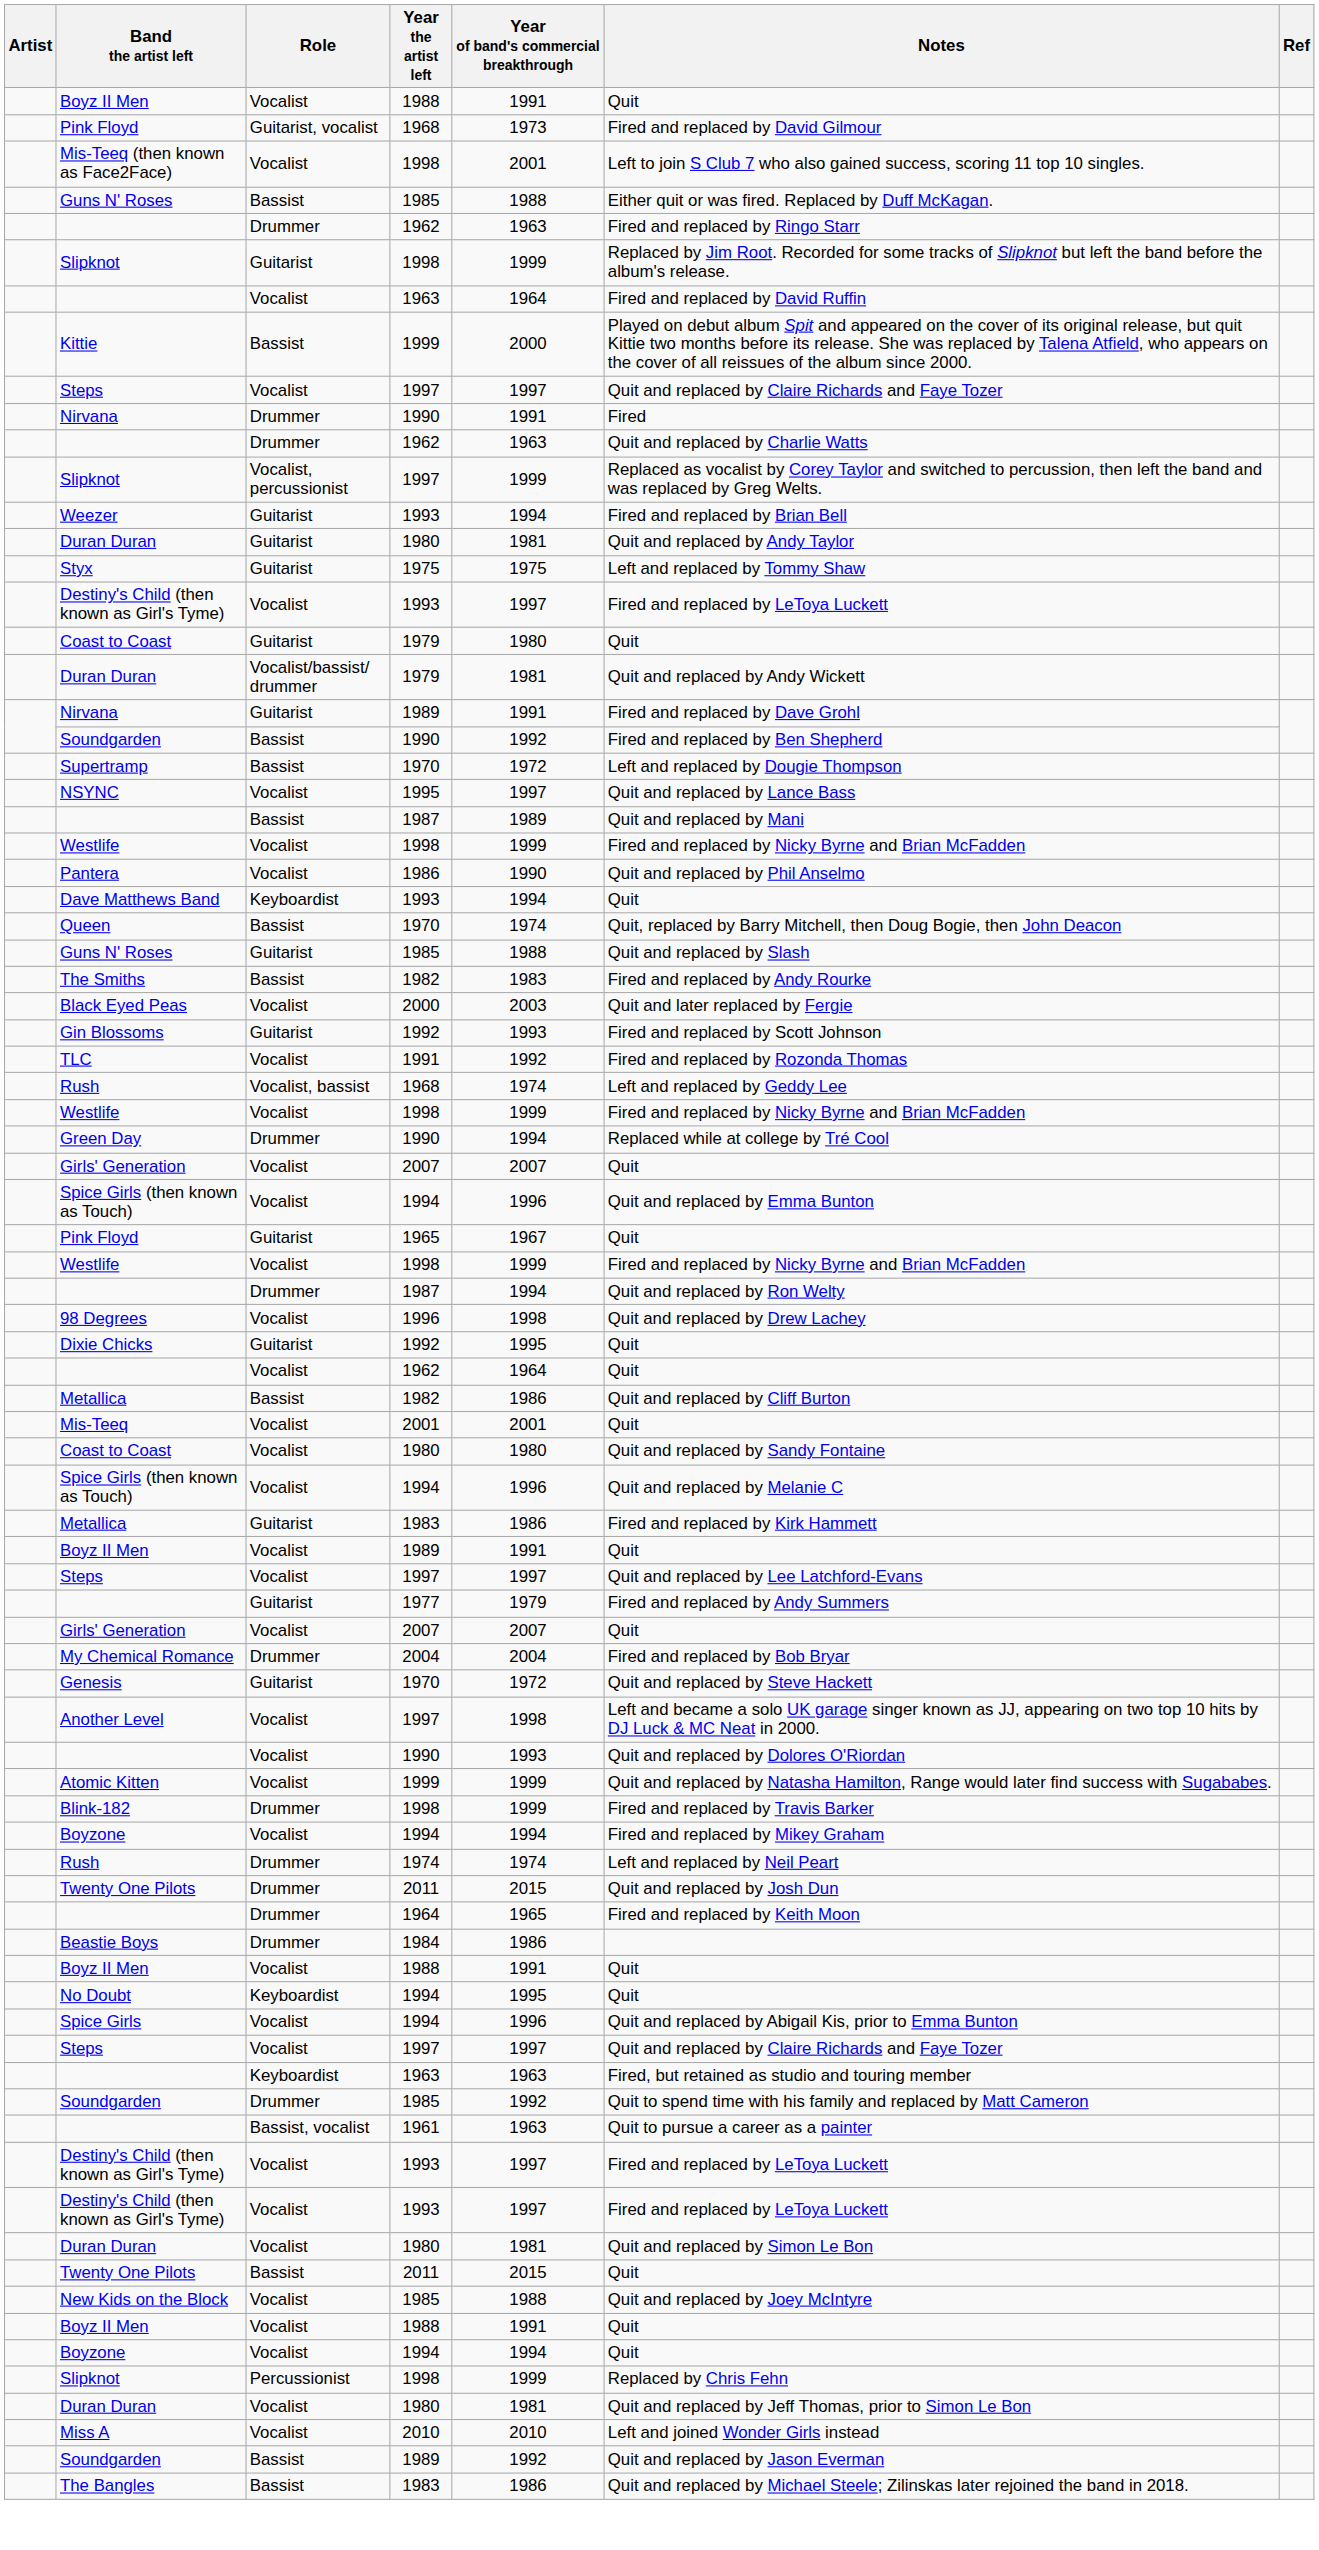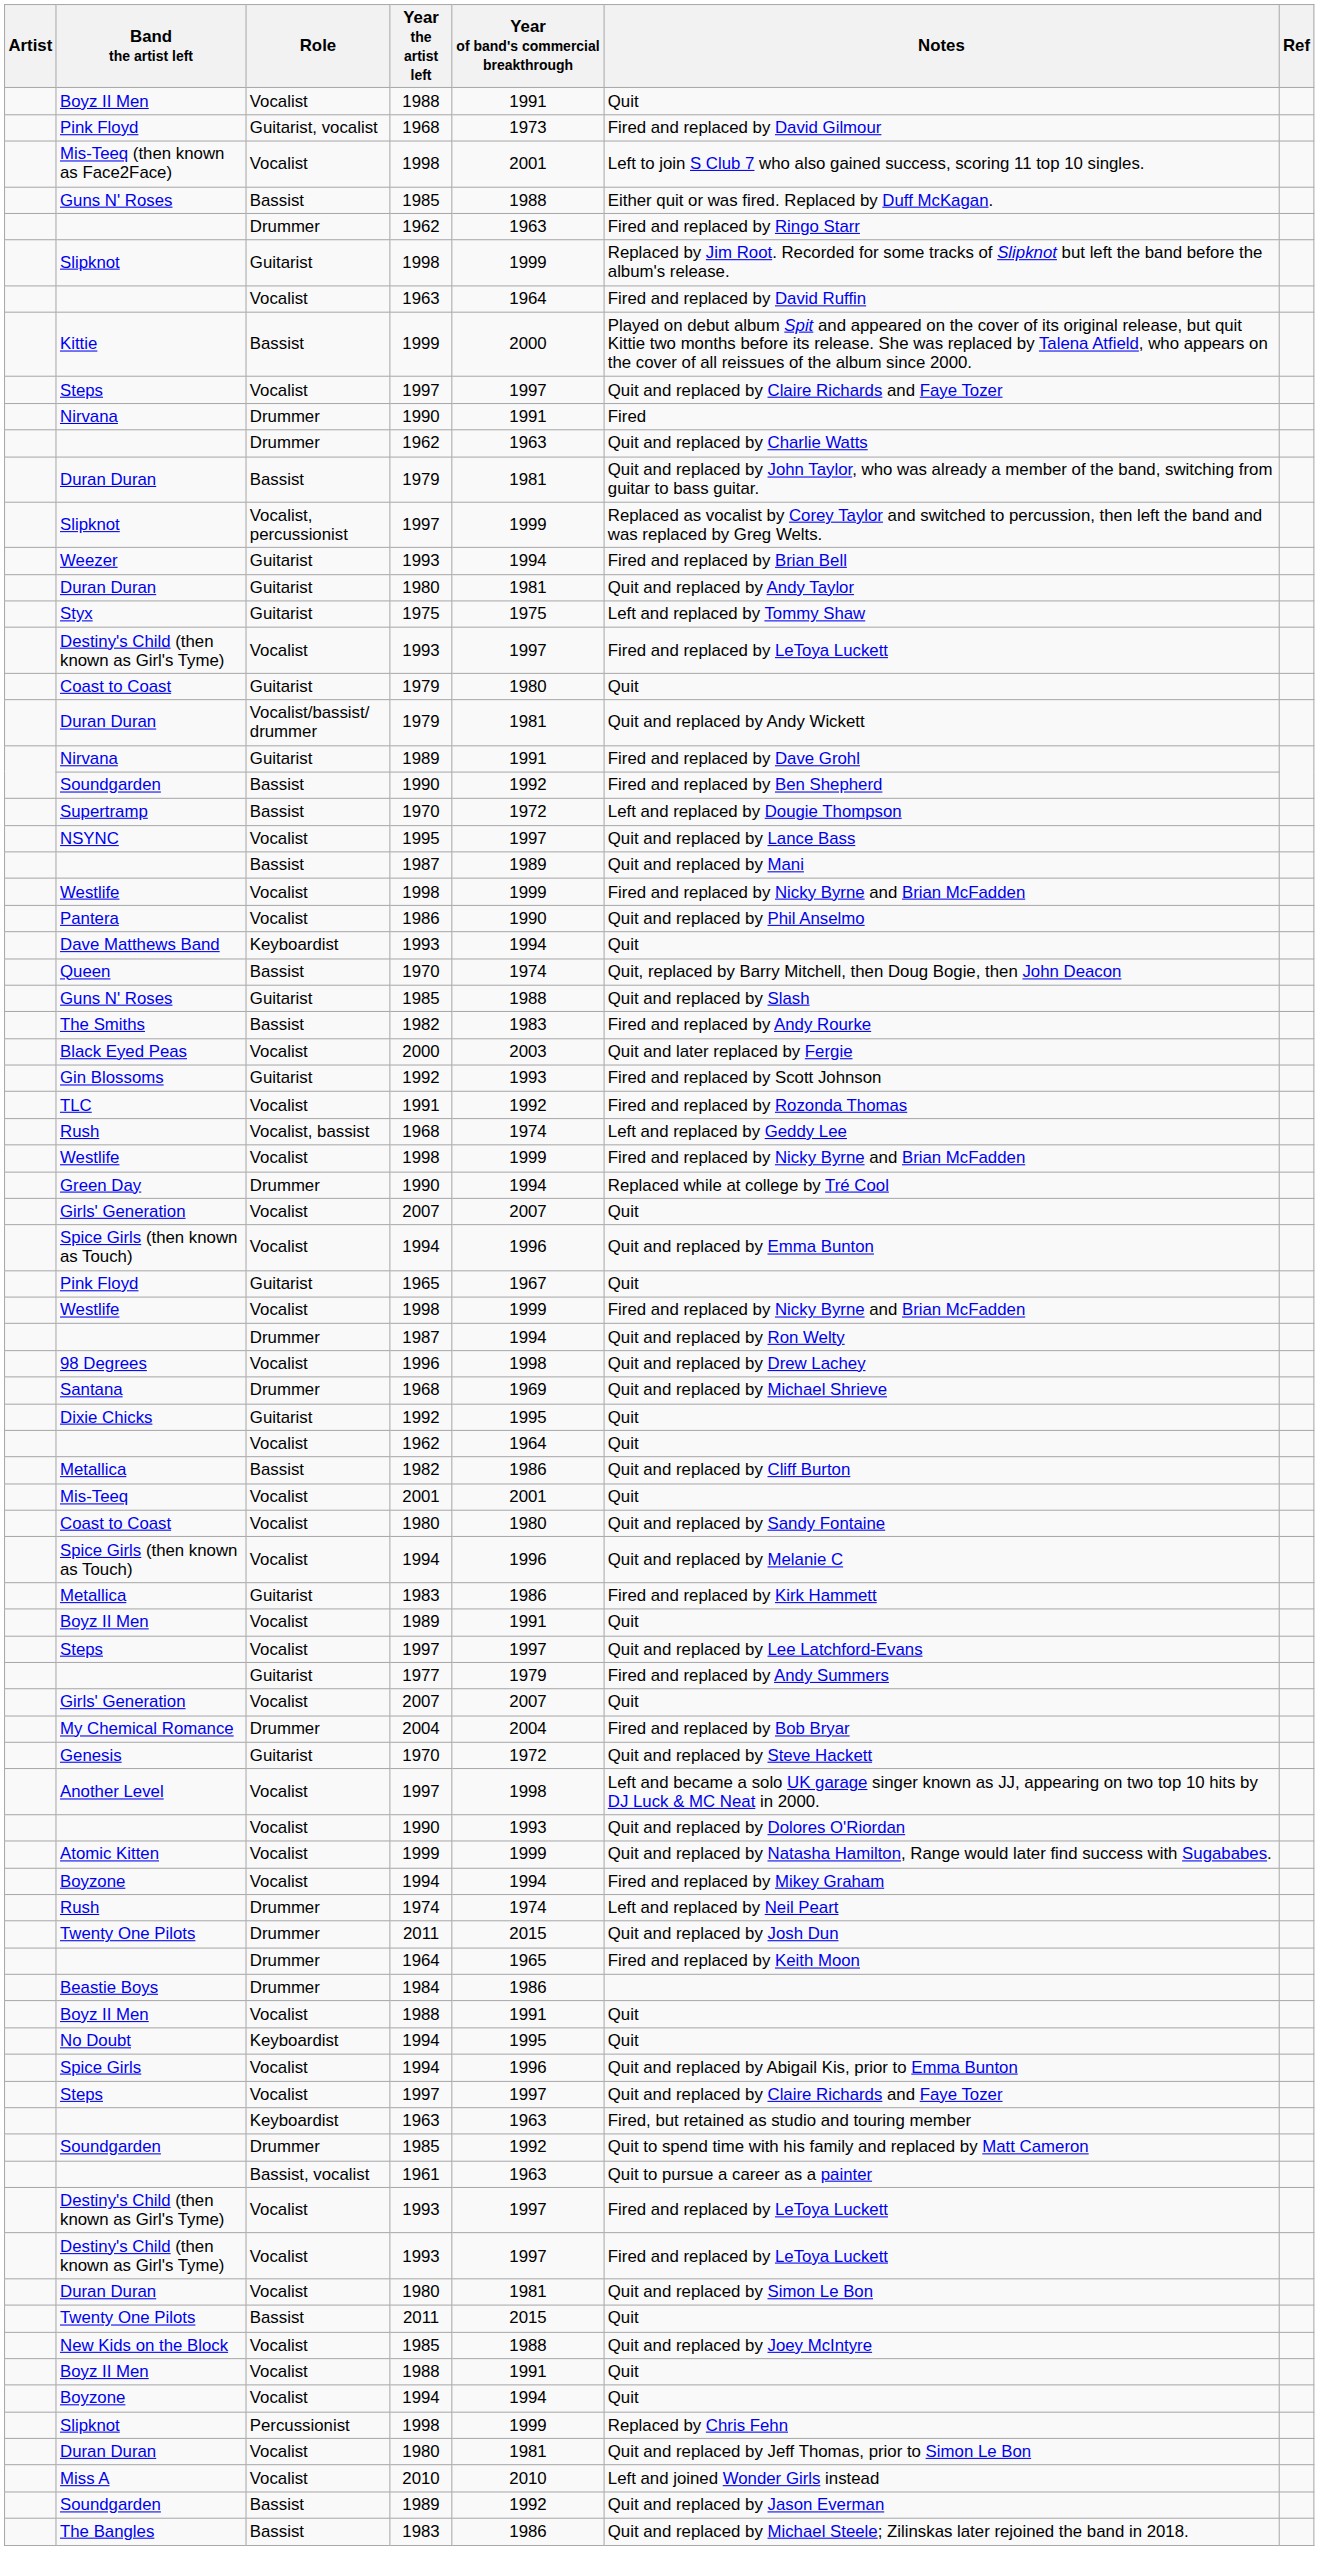+ row: Duran Duran | Bassist | 1979 | 1981 | Quit and replaced by John Taylor, who was already a member of the band, switching from guitar to bass guitar.
+ row: Santana | Drummer | 1968 | 1969 | Quit and replaced by Michael Shrieve
- row: Blink-182 | Drummer | 1998 | 1999 | Fired and replaced by Travis Barker
